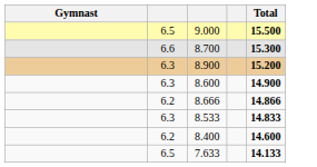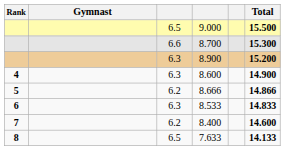+ column: Rank | 4 | 5 | 6 | 7 | 8
